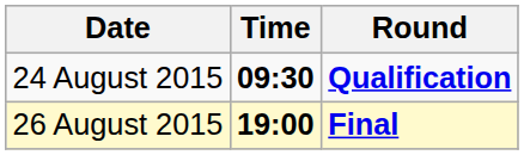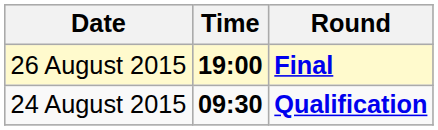rows swapped: 24 August 2015 <-> 26 August 2015
